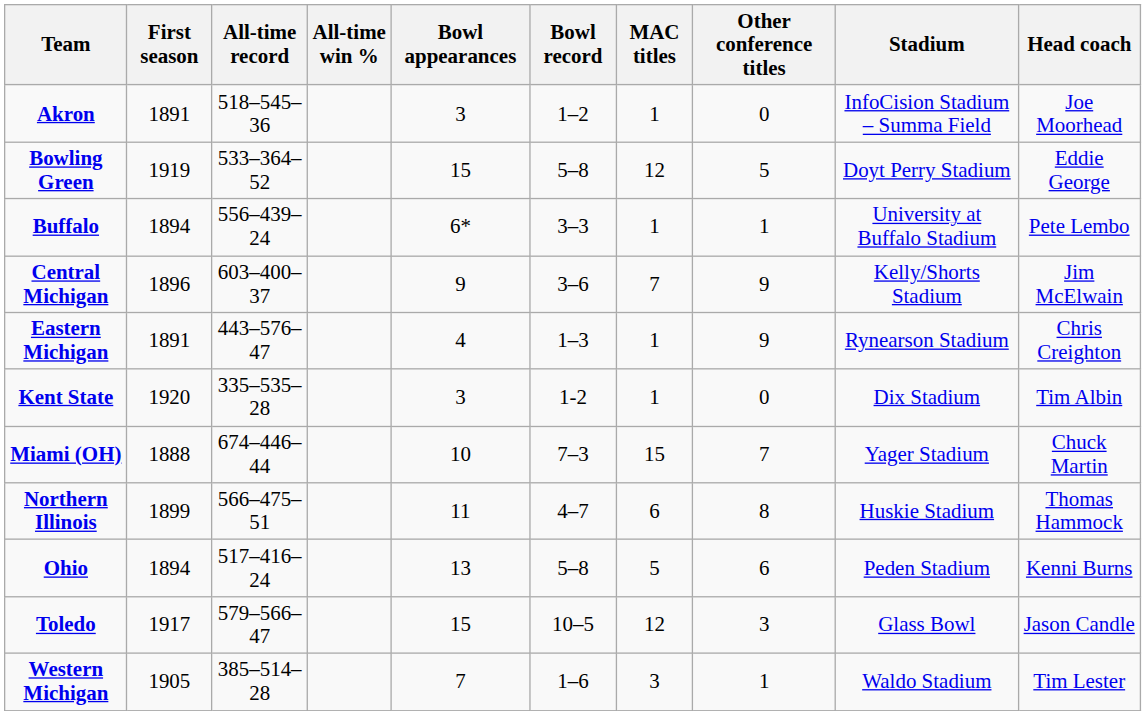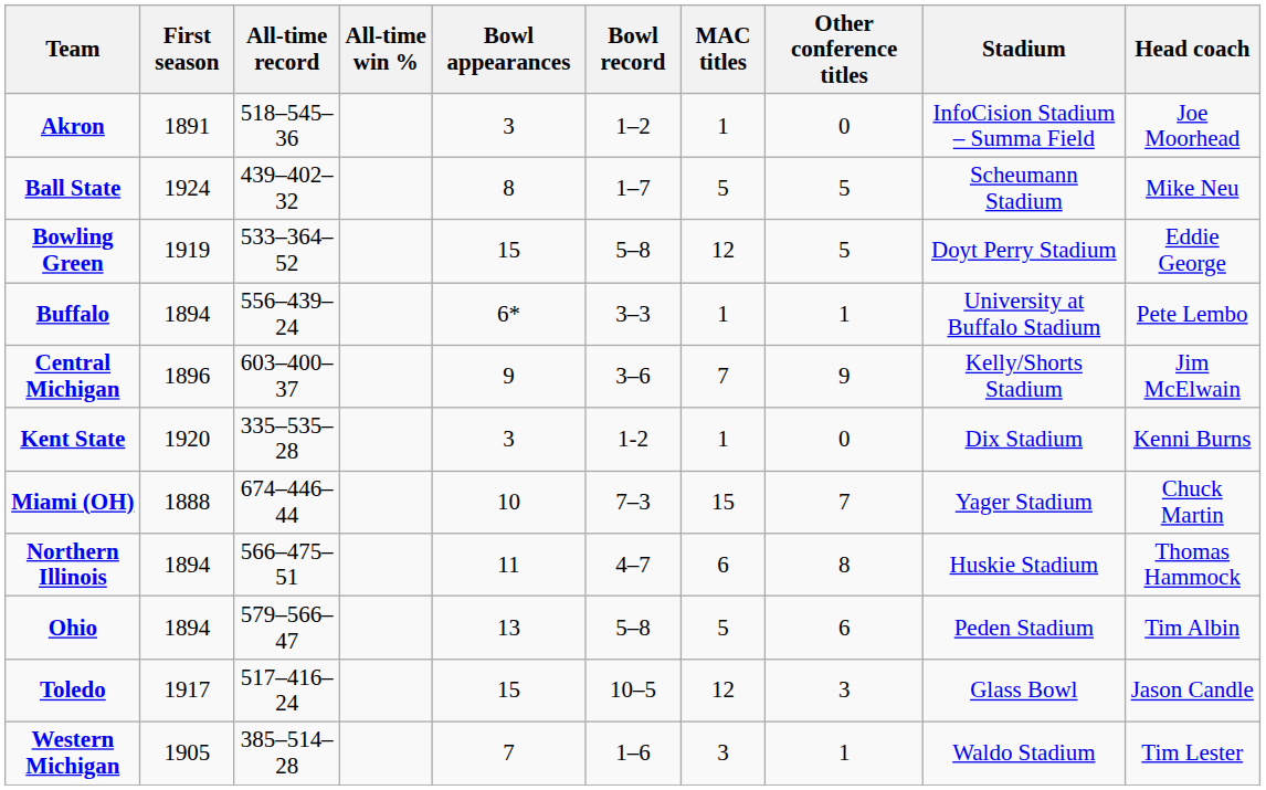+ row: Ball State | 1924 | 439–402–32 | 8 | 1–7 | 5 | 5 | Scheumann Stadium | Mike Neu
- row: Eastern Michigan | 1891 | 443–576–47 | 4 | 1–3 | 1 | 9 | Rynearson Stadium | Chris Creighton
Kent State | Head coach: Tim Albin -> Kenni Burns
Northern Illinois | First season: 1899 -> 1894
Ohio | All-time record: 517–416–24 -> 579–566–47
Ohio | Head coach: Kenni Burns -> Tim Albin
Toledo | All-time record: 579–566–47 -> 517–416–24
